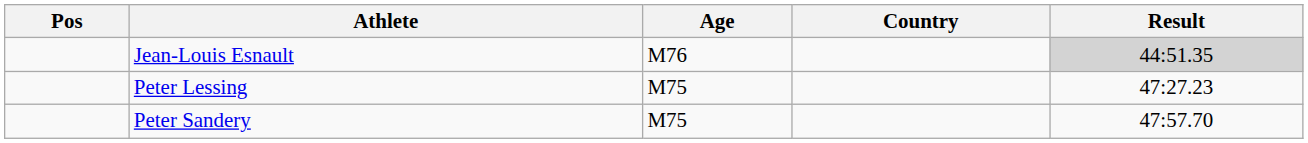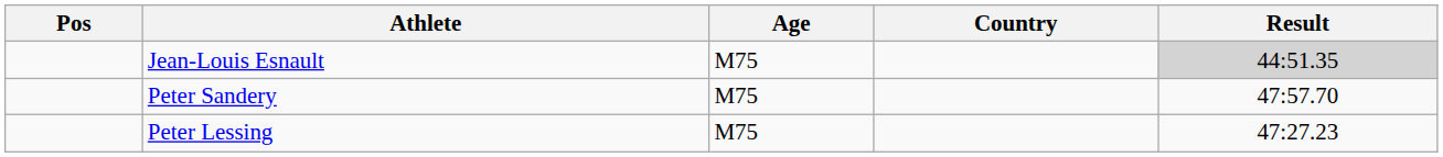Jean-Louis Esnault | Age: M76 -> M75
rows swapped: Peter Lessing <-> Peter Sandery
